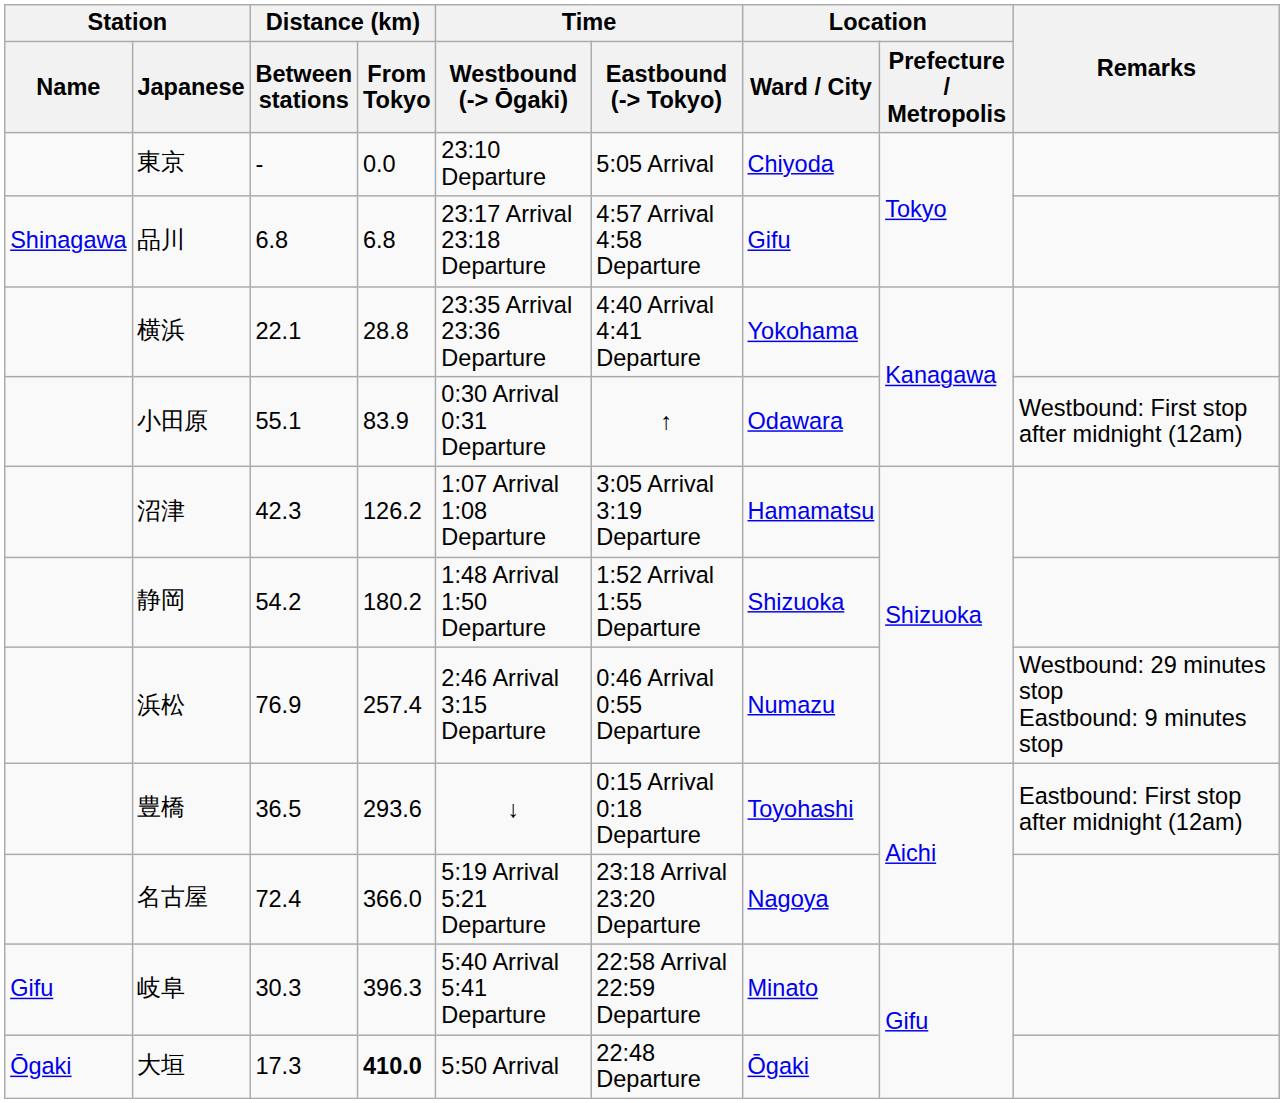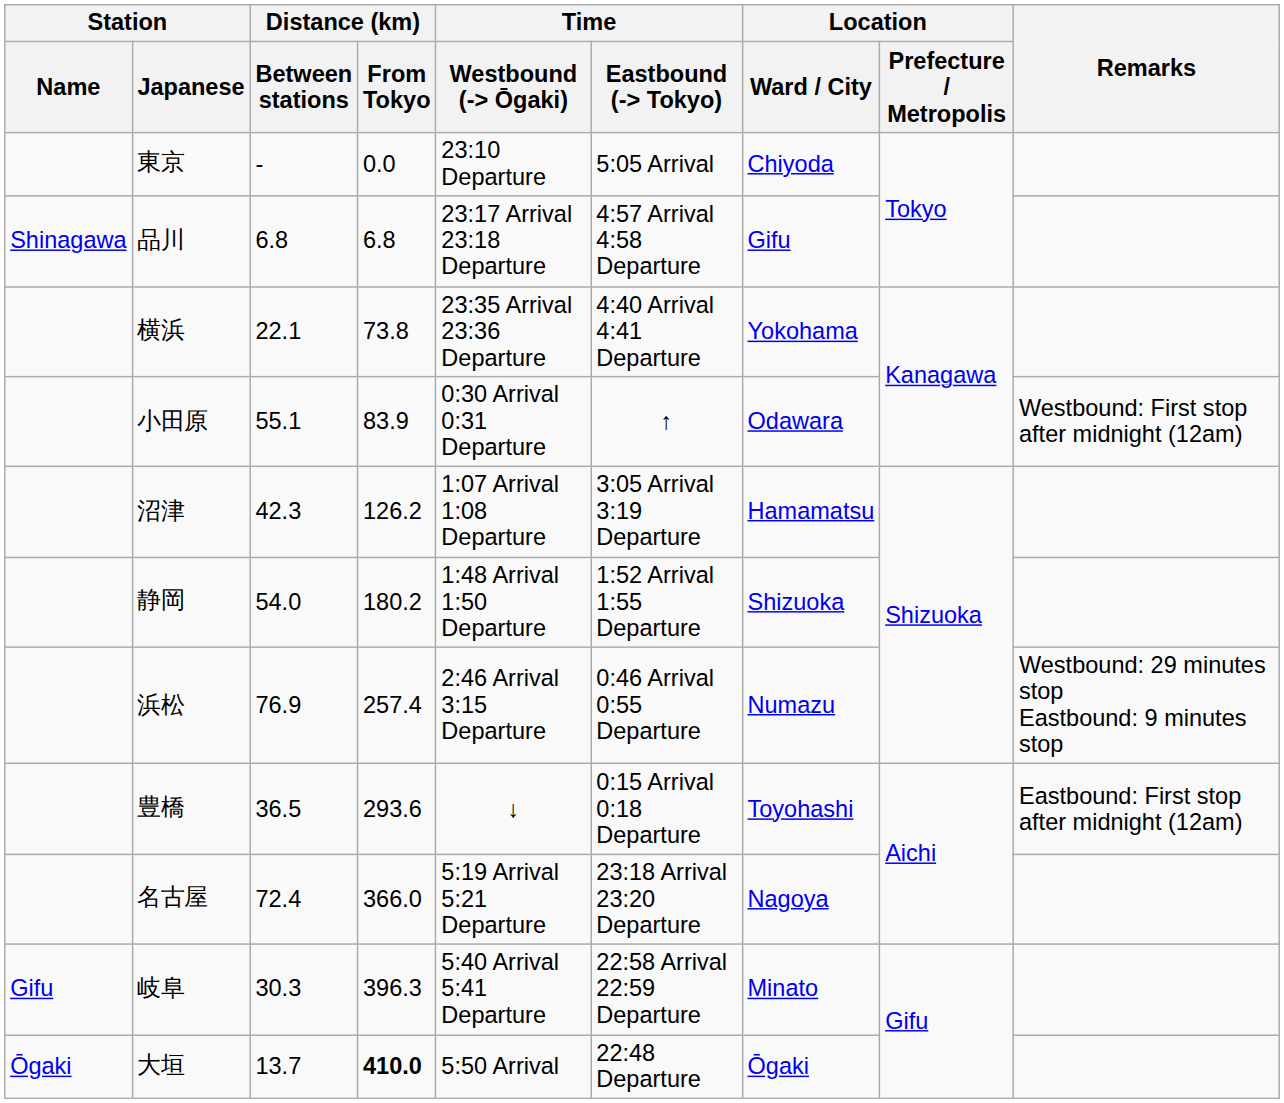横浜 | Distance (km) / From Tokyo: 28.8 -> 73.8
静岡 | Distance (km) / Between stations: 54.2 -> 54.0
大垣 | Distance (km) / Between stations: 17.3 -> 13.7
